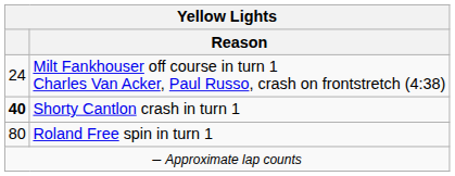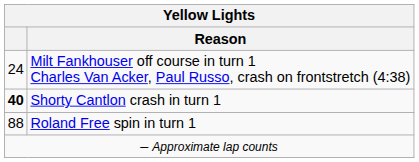Roland Free spin in turn 1 | column 1: 80 -> 88
